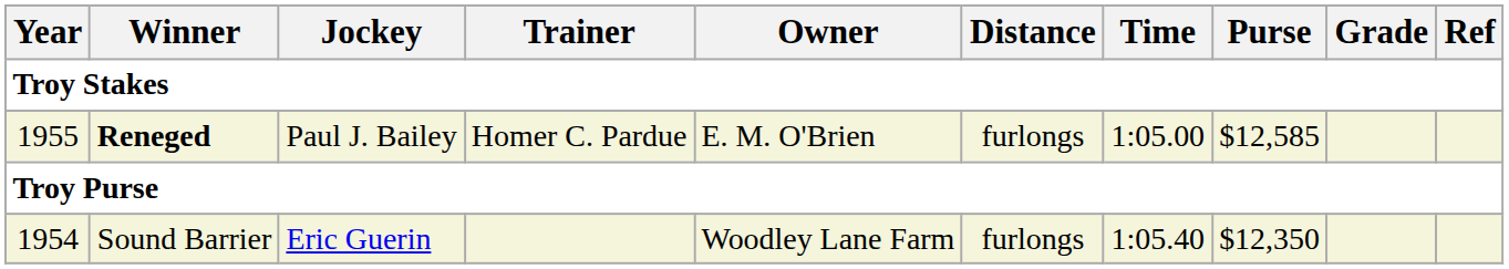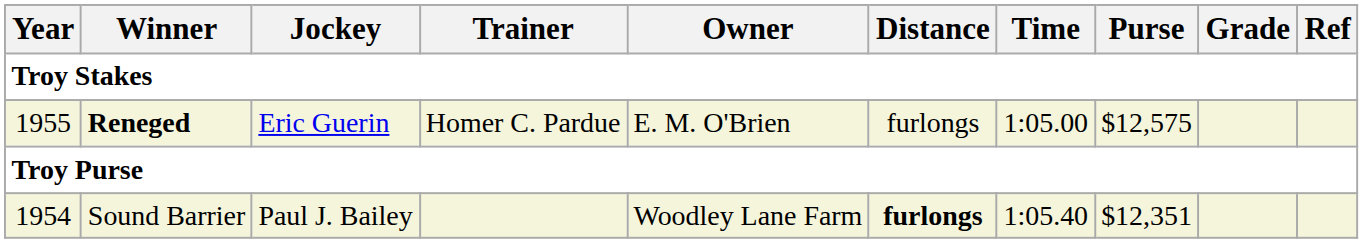1955 | Jockey: Paul J. Bailey -> Eric Guerin
1955 | Purse: $12,585 -> $12,575
1954 | Jockey: Eric Guerin -> Paul J. Bailey
1954 | Distance: normal -> bold
1954 | Purse: $12,350 -> $12,351
